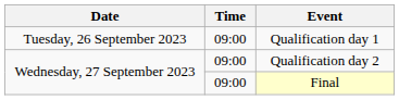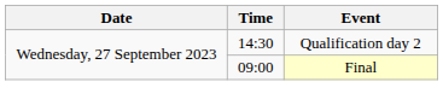- row: Tuesday, 26 September 2023 | 09:00 | Qualification day 1
Qualification day 2 | Time: 09:00 -> 14:30
